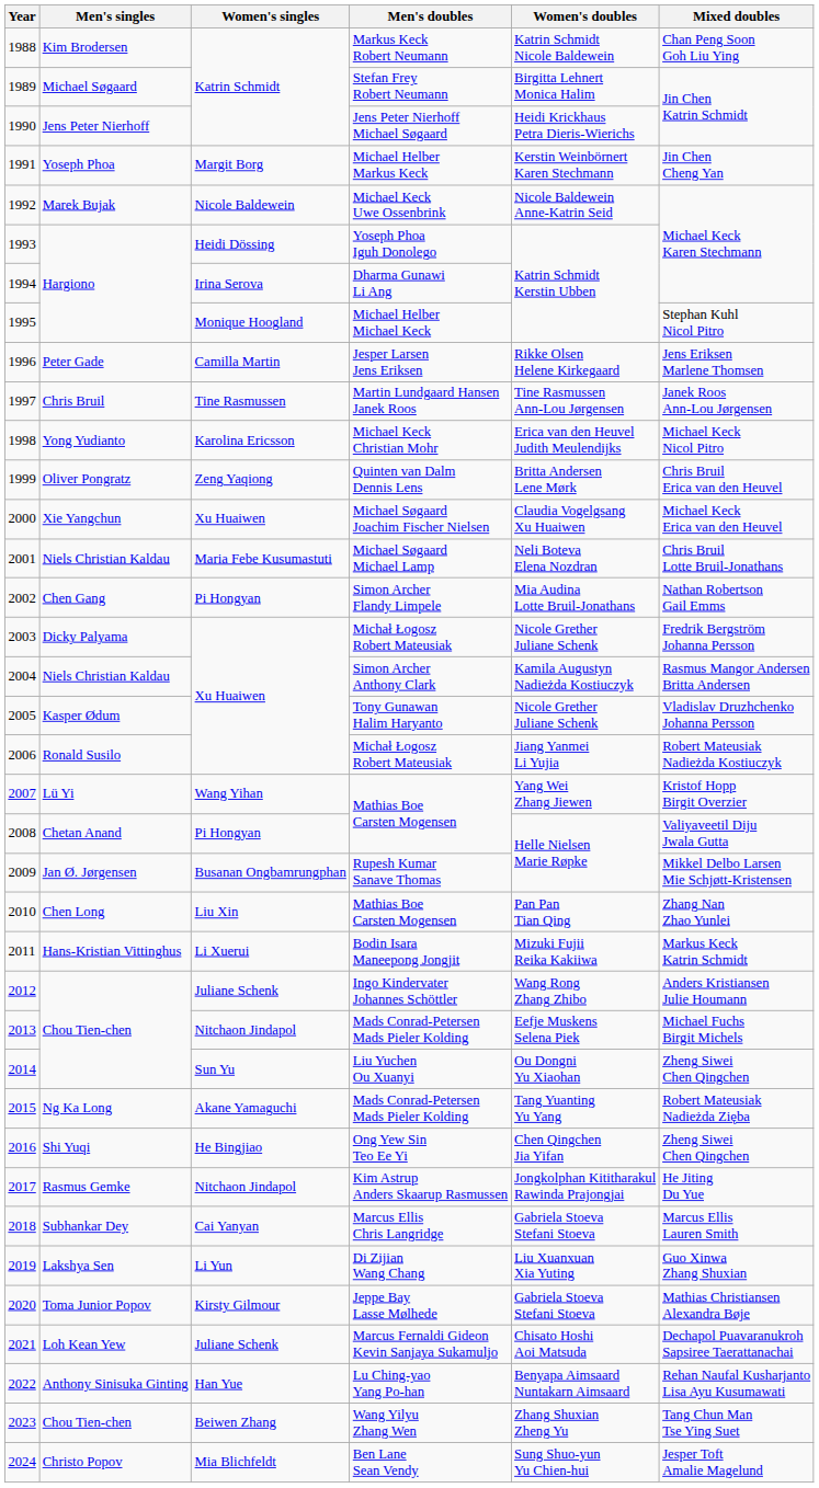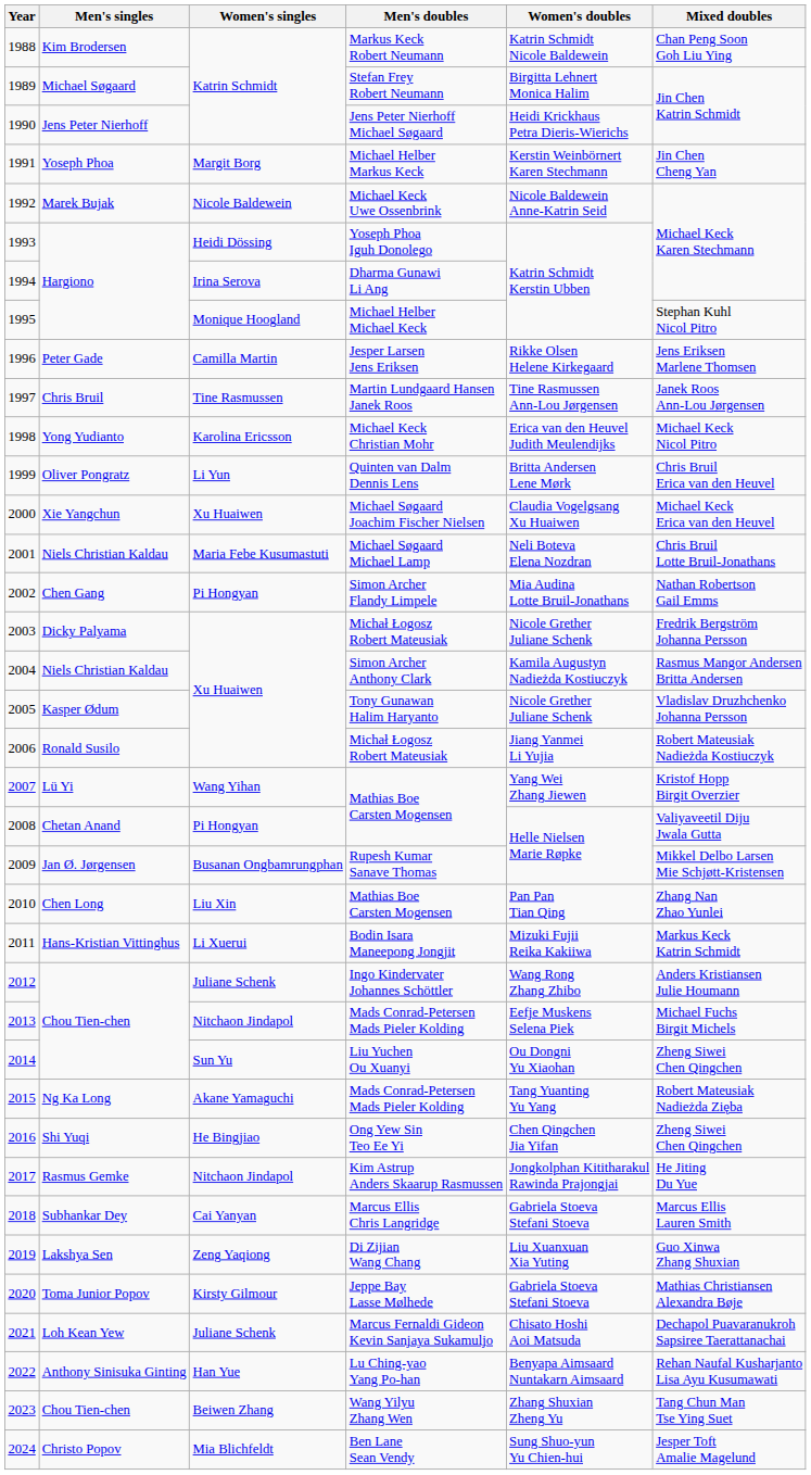1999 | Women's singles: Zeng Yaqiong -> Li Yun
2019 | Women's singles: Li Yun -> Zeng Yaqiong
